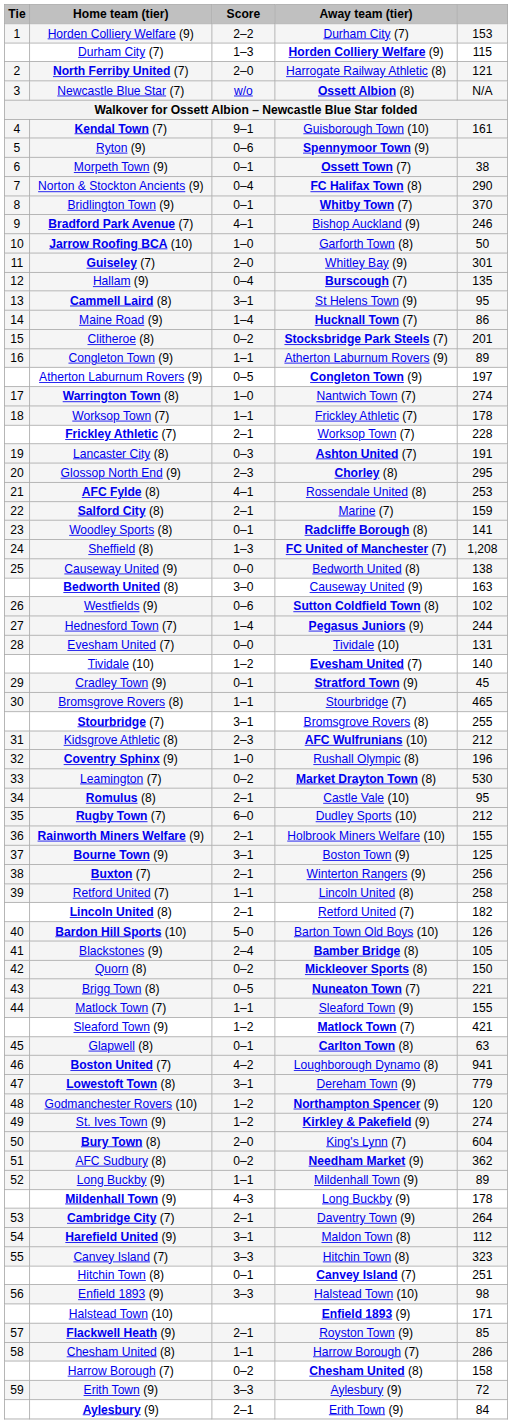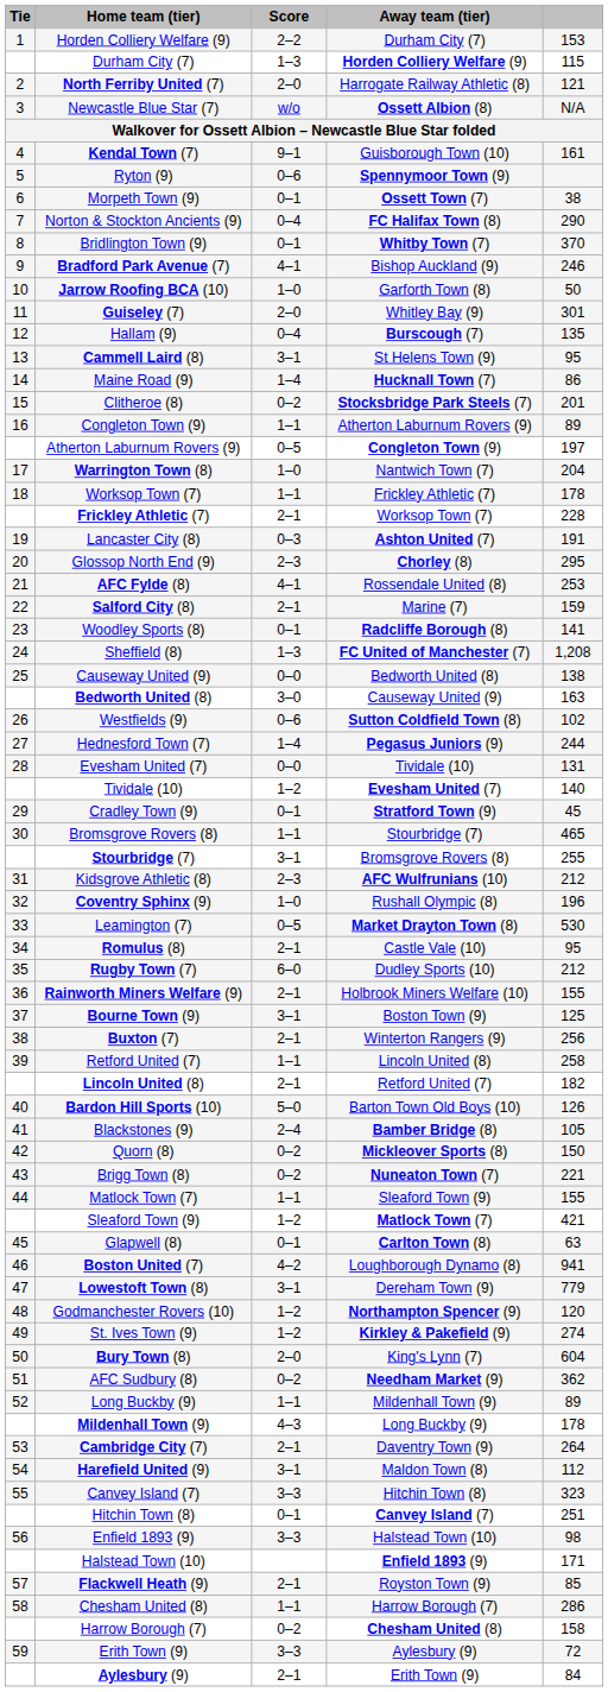Warrington Town (8) | column 5: 274 -> 204
Leamington (7) | Score: 0–2 -> 0–5
Brigg Town (8) | Score: 0–5 -> 0–2
